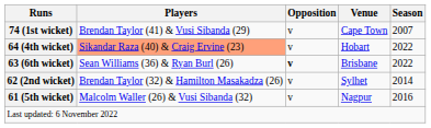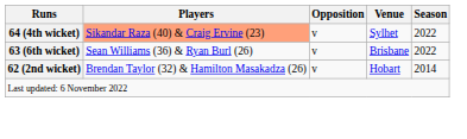- row: 74 (1st wicket) | Brendan Taylor (41) & Vusi Sibanda (29) | v | Cape Town | 2007
64 (4th wicket) | Venue: Hobart -> Sylhet
63 (6th wicket) | Opposition: bold -> normal
62 (2nd wicket) | Venue: Sylhet -> Hobart
- row: 61 (5th wicket) | Malcolm Waller (26) & Vusi Sibanda (32) | v | Nagpur | 2016
